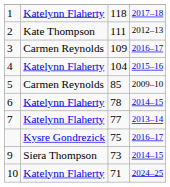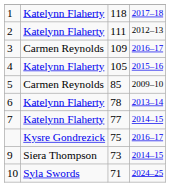2 | column 2: Kate Thompson -> Katelynn Flaherty
4 | column 3: 104 -> 105
6 | column 4: 2014–15 -> 2013–14
7 | column 4: 2013–14 -> 2014–15
10 | column 2: Katelynn Flaherty -> Syla Swords
